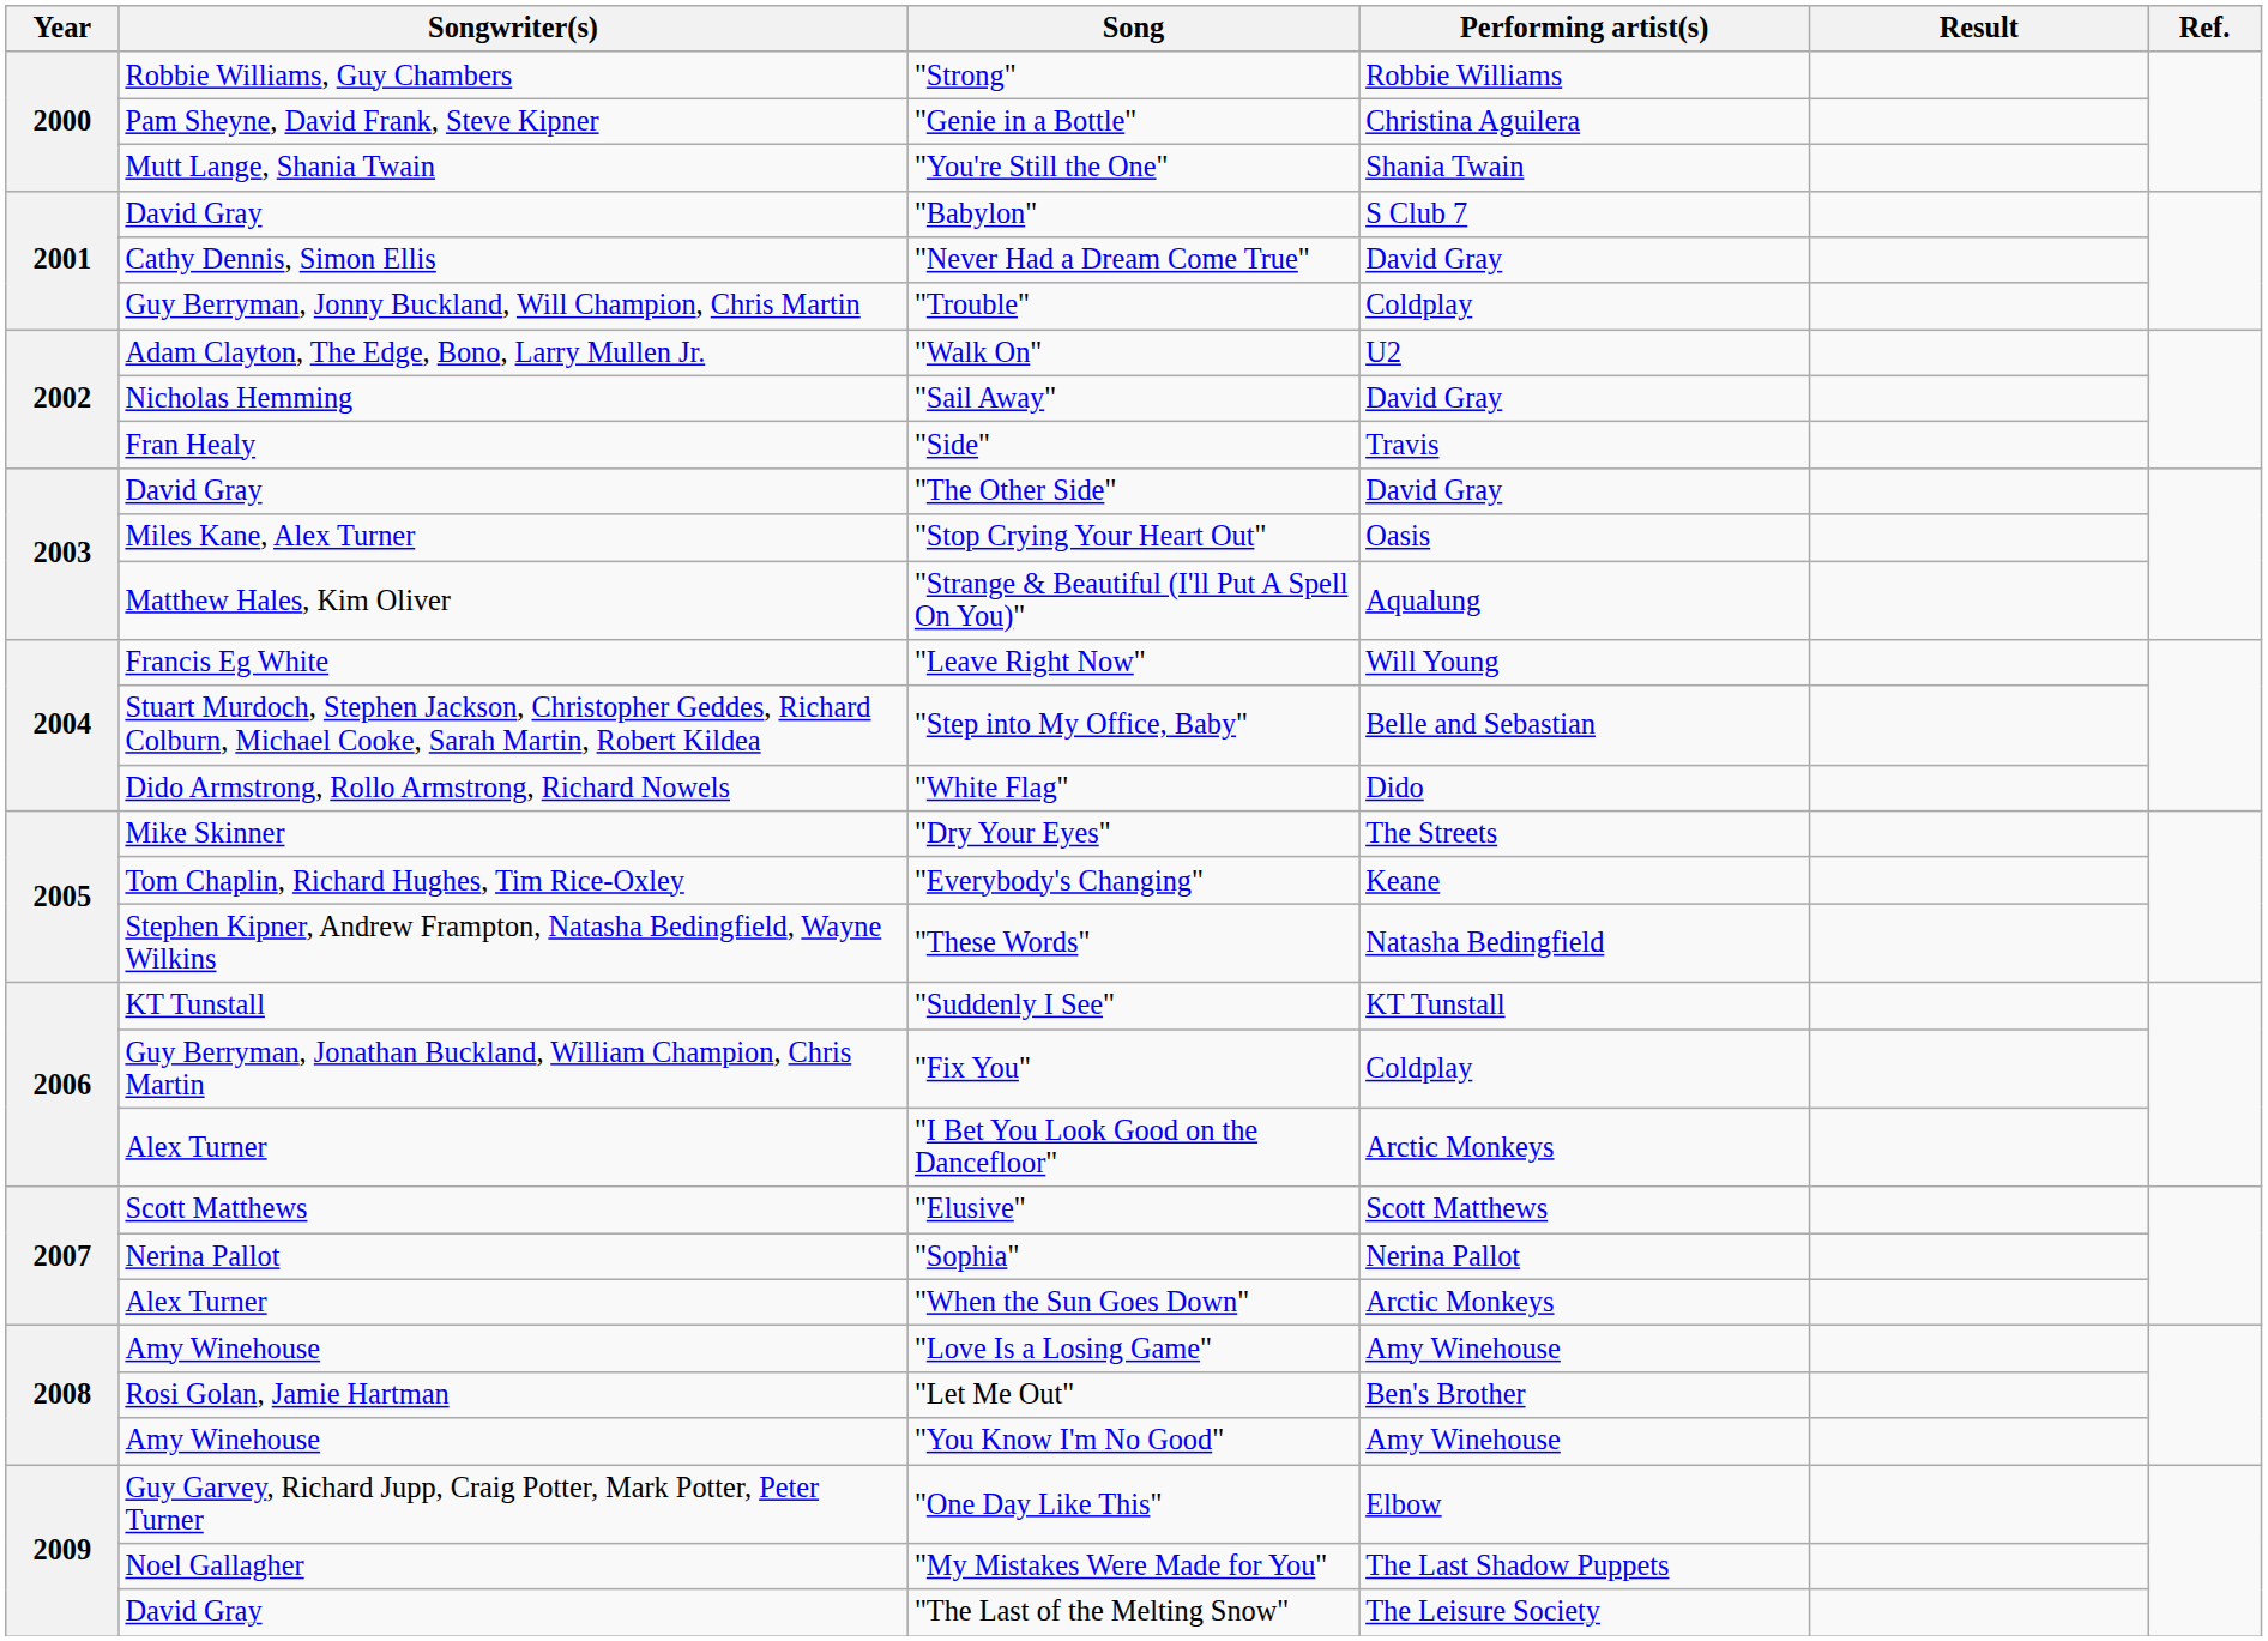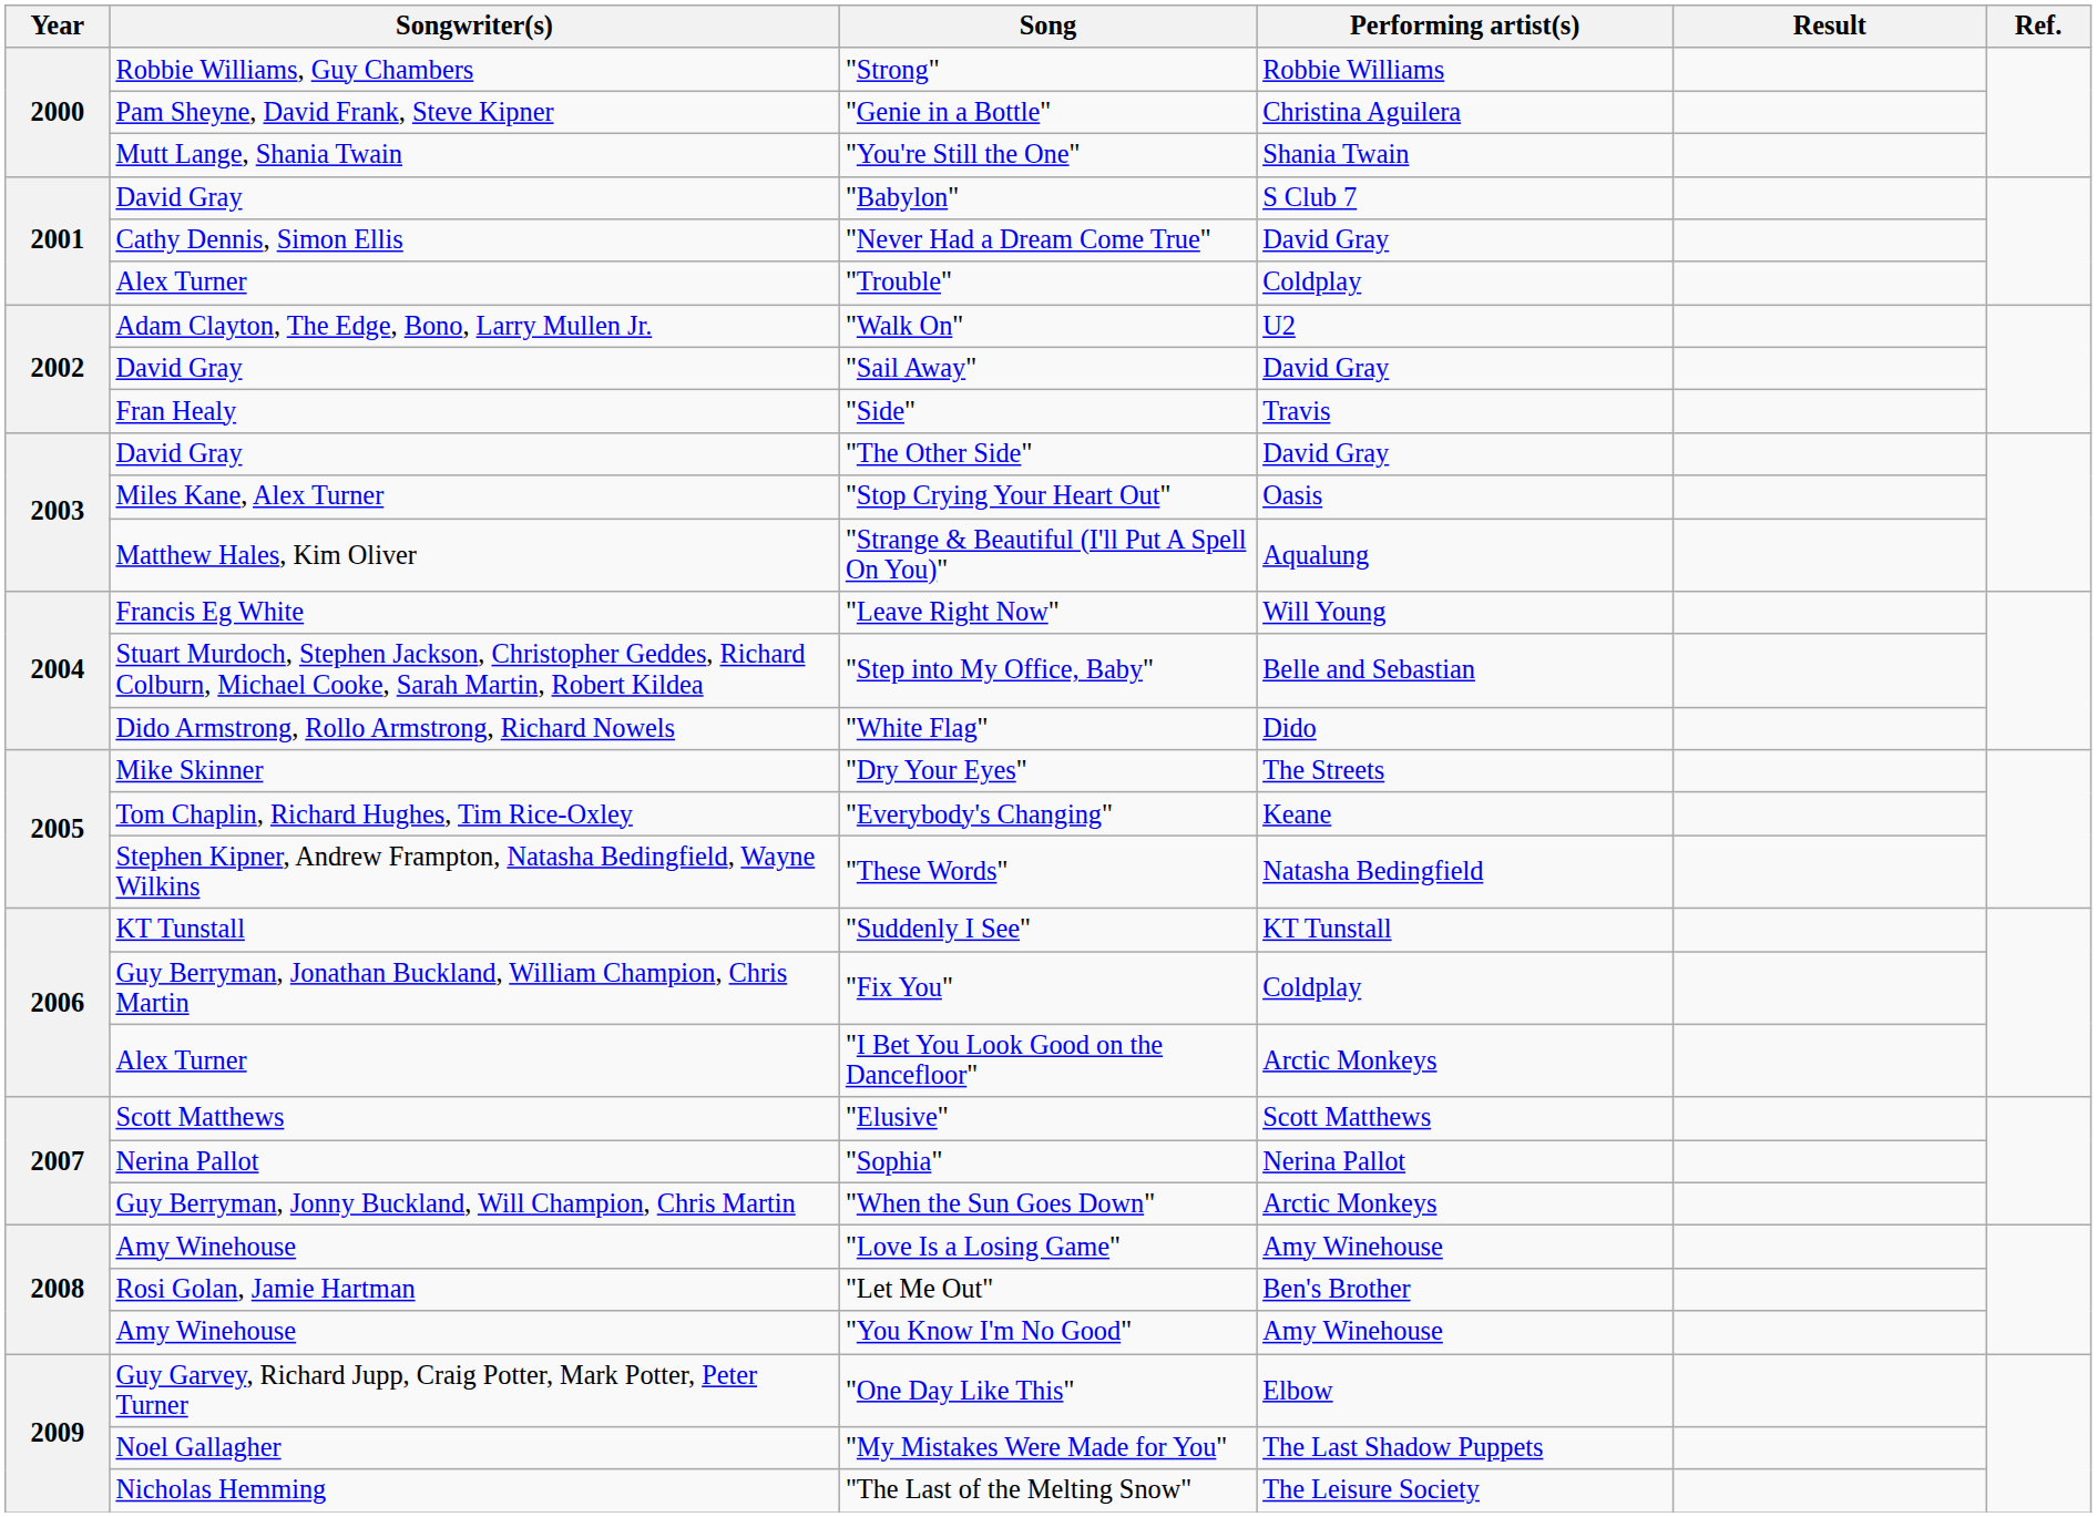"Trouble" | Songwriter(s): Guy Berryman, Jonny Buckland, Will Champion, Chris Martin -> Alex Turner
"Sail Away" | Songwriter(s): Nicholas Hemming -> David Gray
"When the Sun Goes Down" | Songwriter(s): Alex Turner -> Guy Berryman, Jonny Buckland, Will Champion, Chris Martin
"The Last of the Melting Snow" | Songwriter(s): David Gray -> Nicholas Hemming
